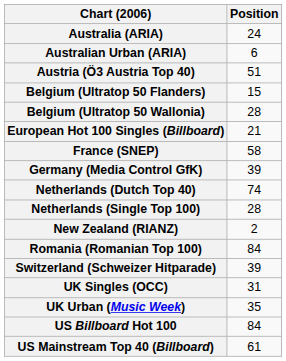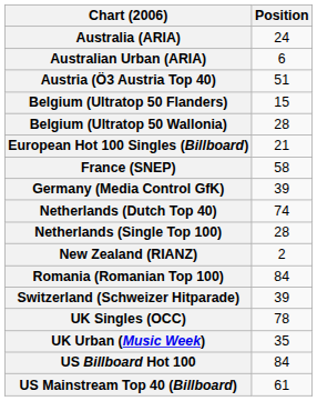UK Singles (OCC) | Position: 31 -> 78
